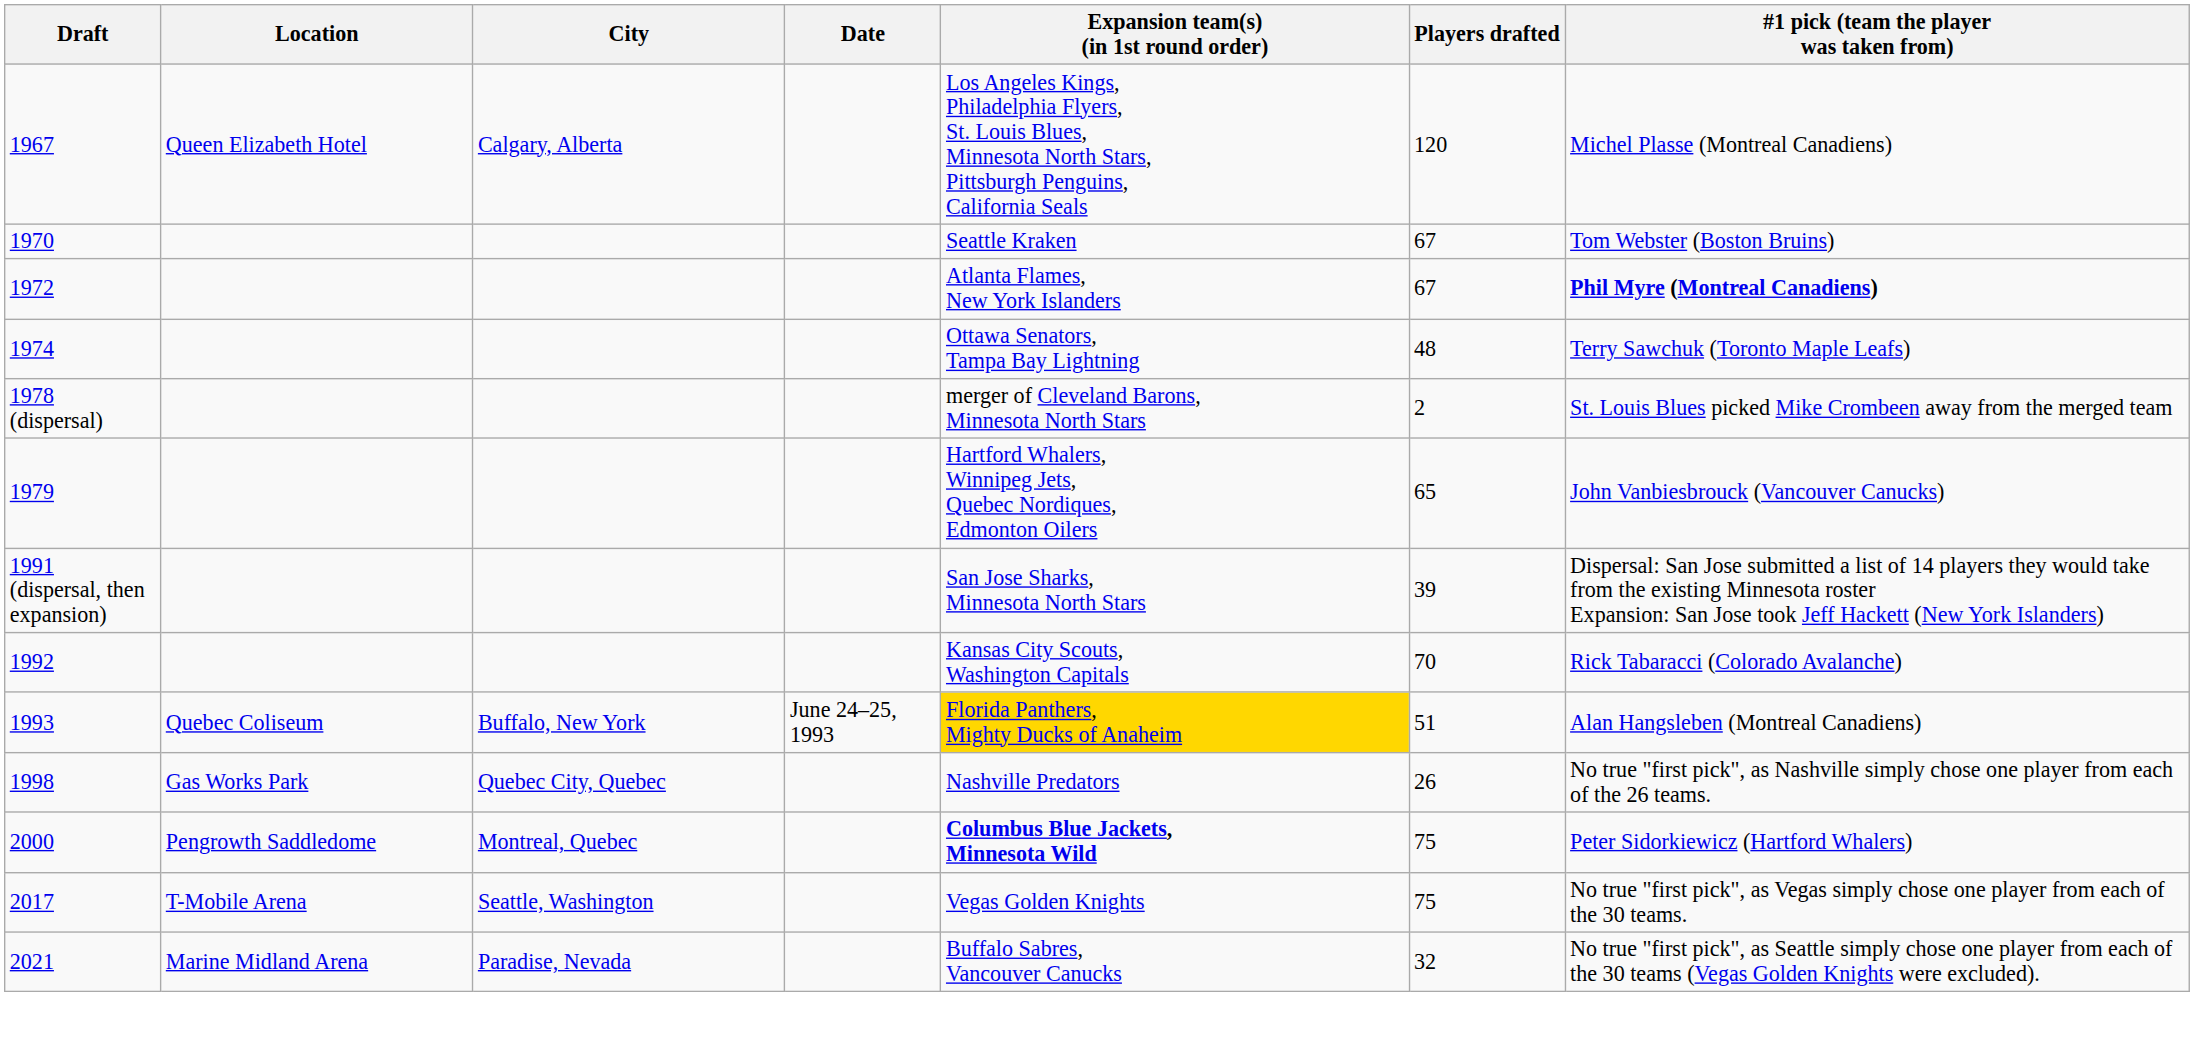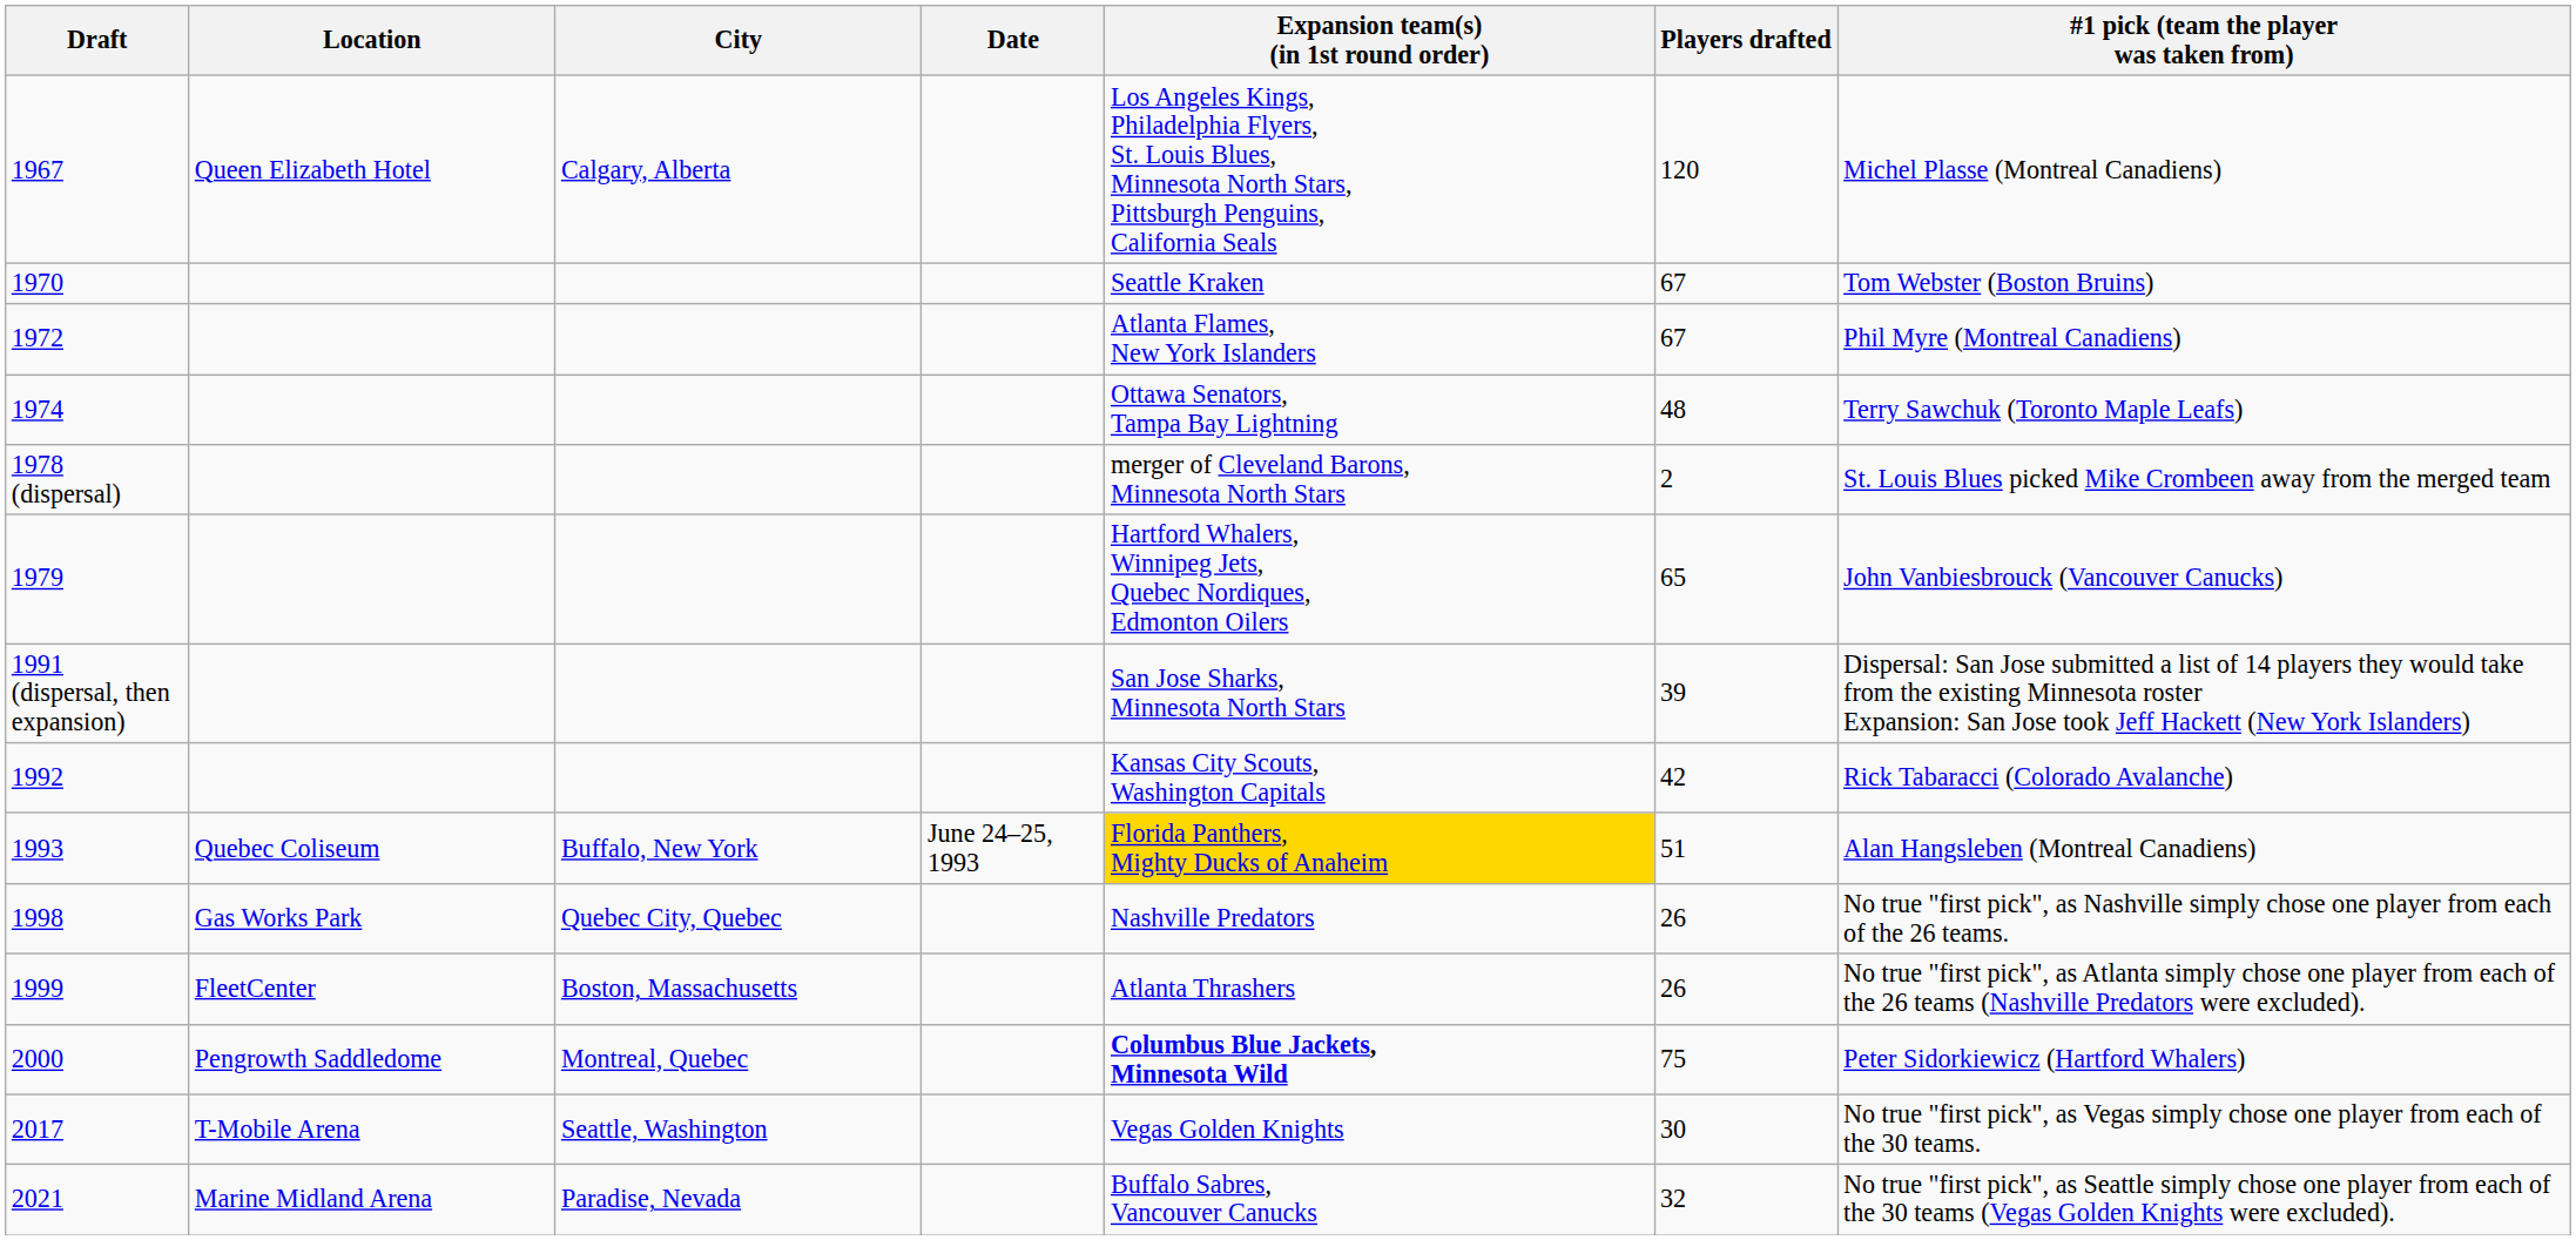1972 | #1 pick (team the player was taken from): bold -> normal
1992 | Players drafted: 70 -> 42
+ row: 1999 | FleetCenter | Boston, Massachusetts | Atlanta Thrashers | 26 | No true "first pick", as Atlanta simply chose one player from each of the 26 teams (Nashville Predators were excluded).
2017 | Players drafted: 75 -> 30
